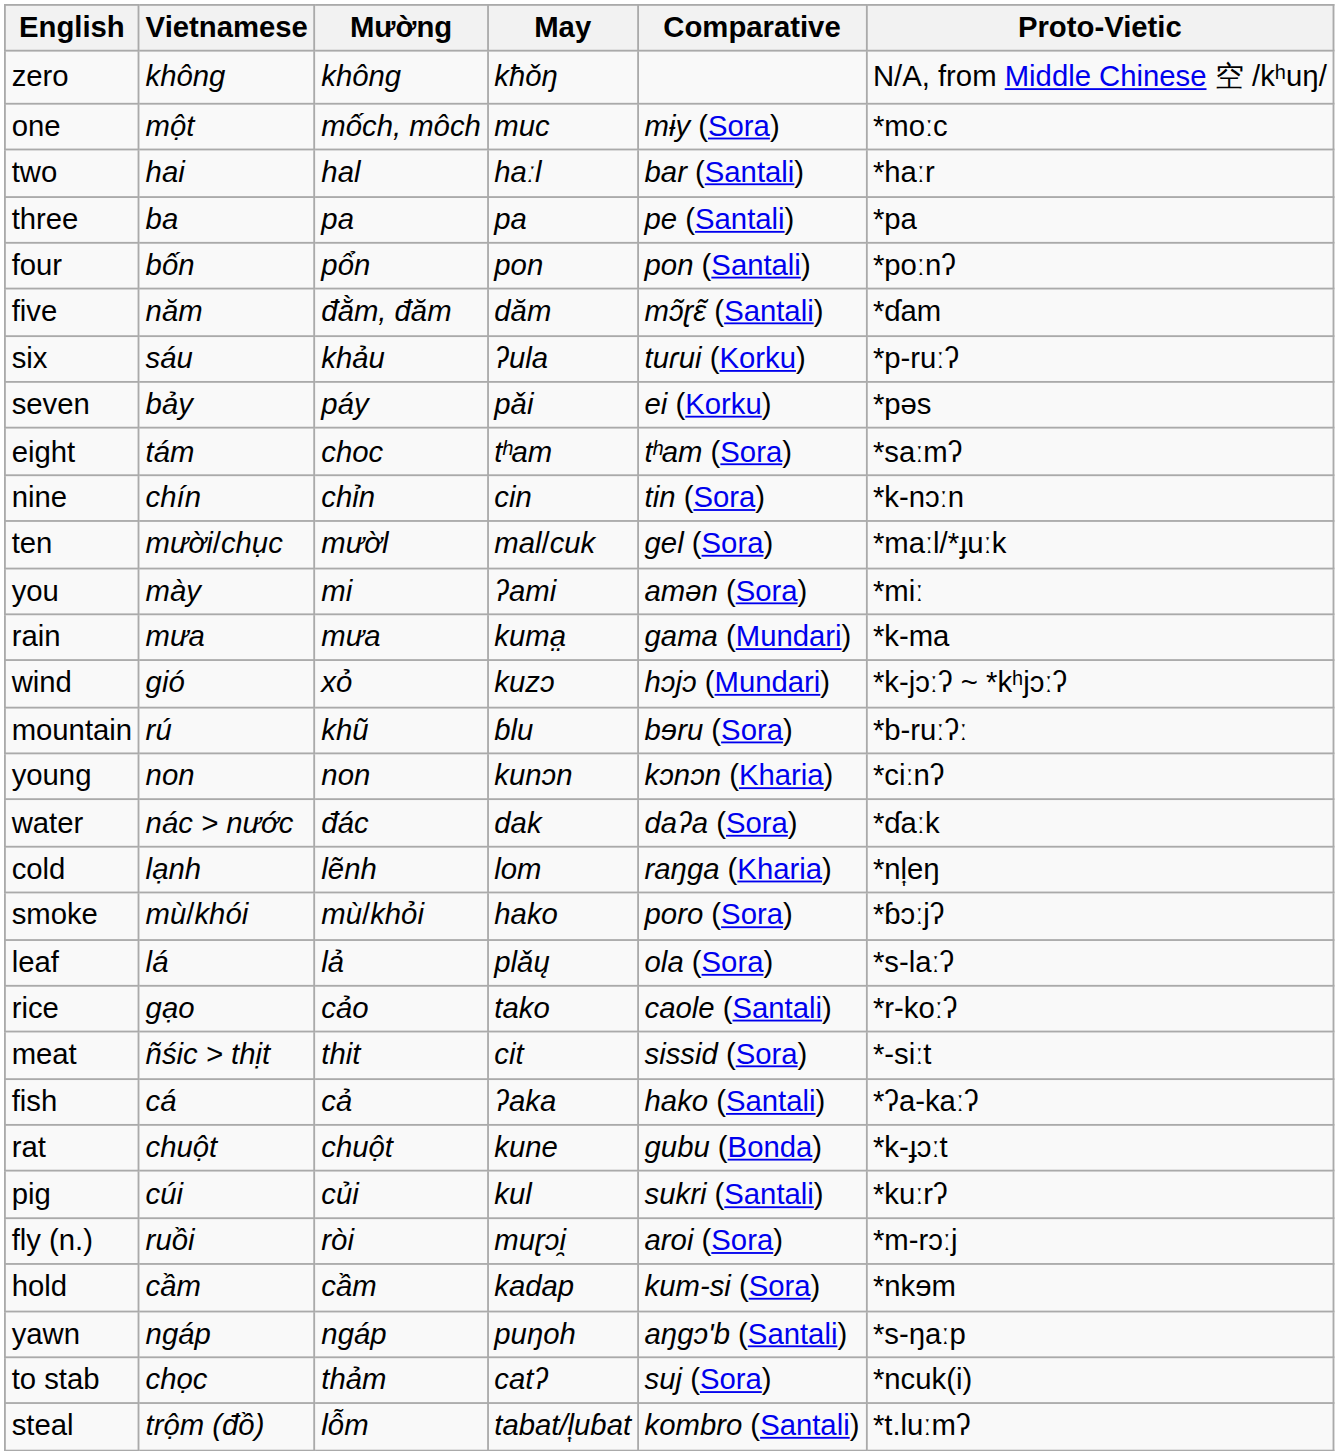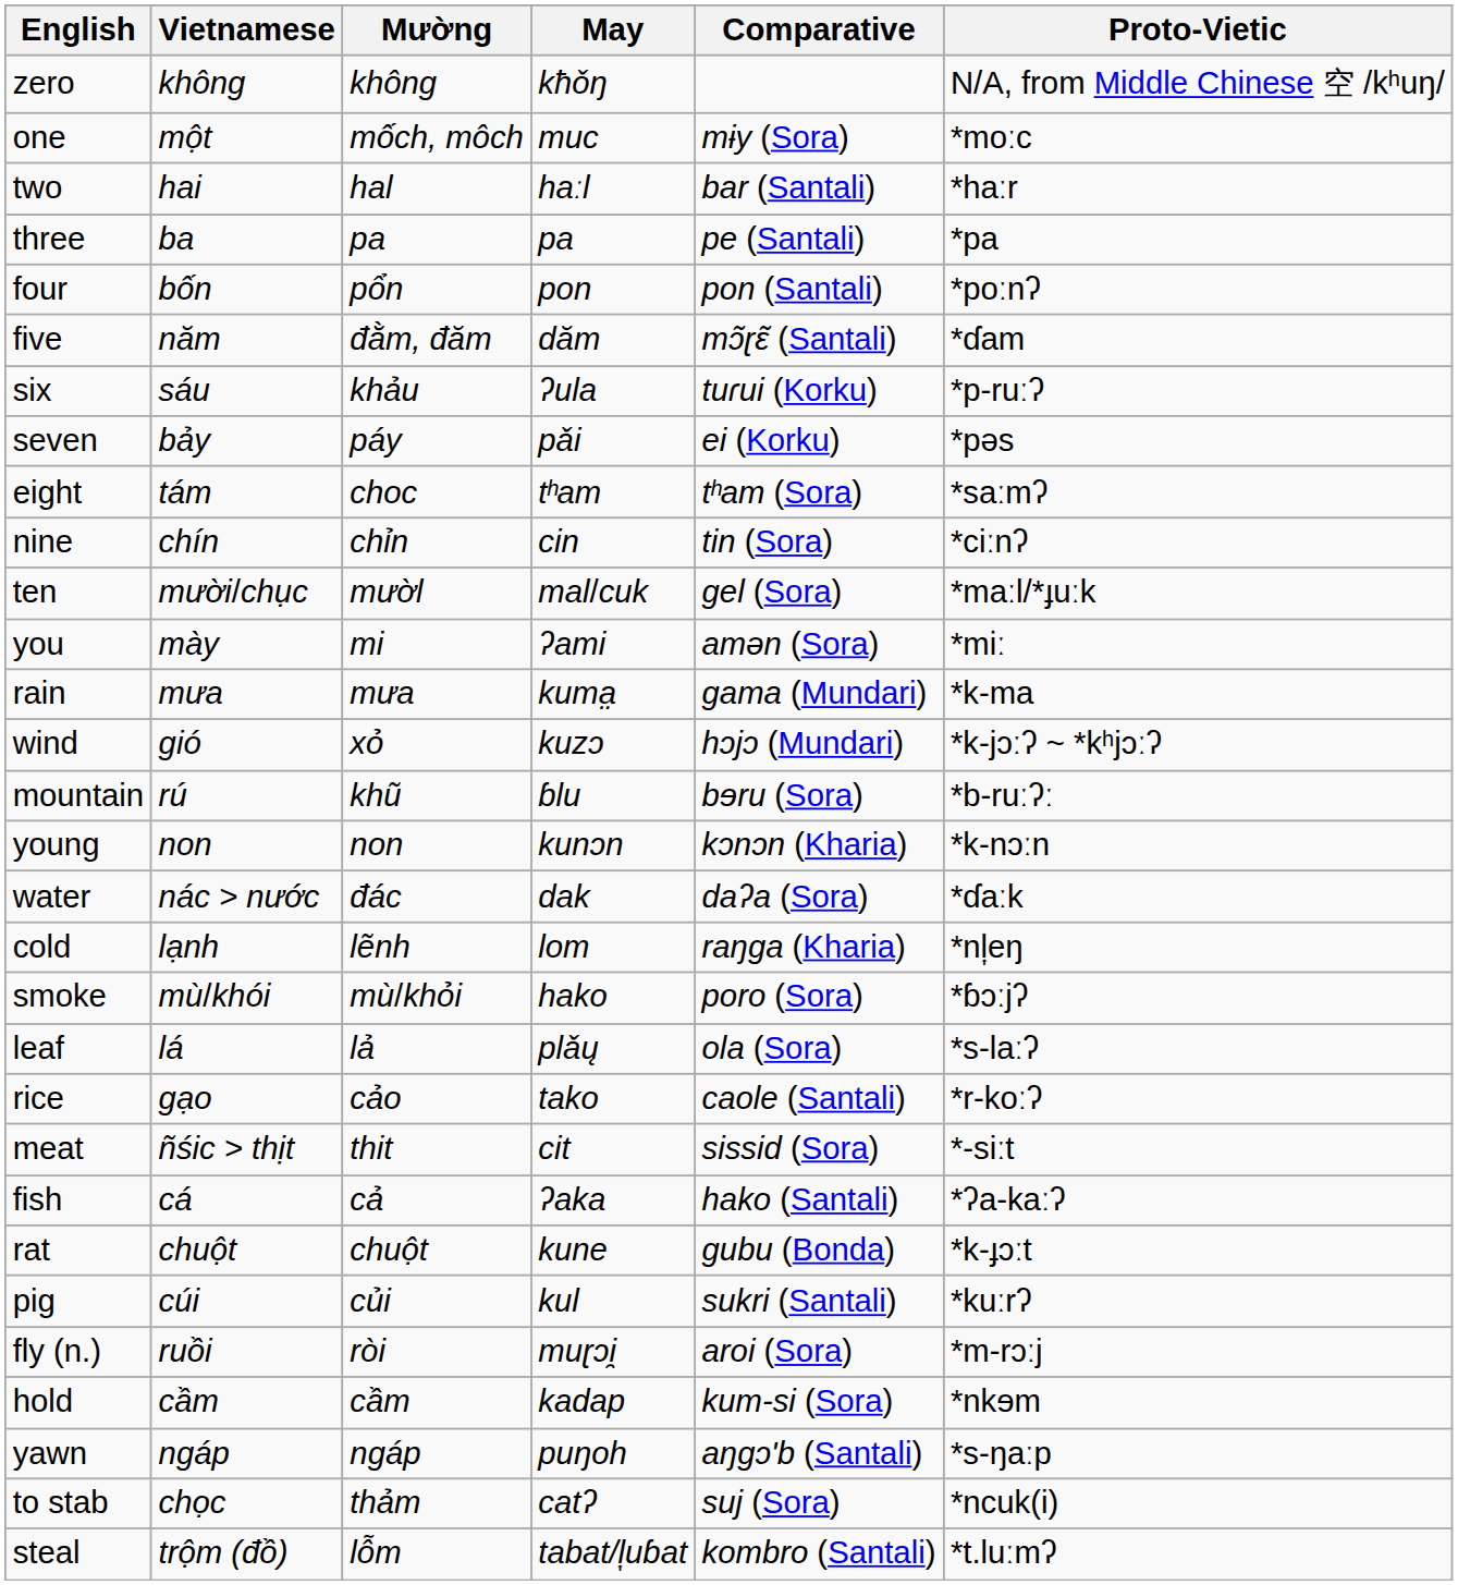nine | Proto-Vietic: *k-nɔːn -> *ciːnʔ
young | Proto-Vietic: *ciːnʔ -> *k-nɔːn
